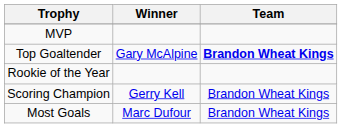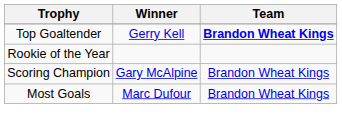- row: MVP
Top Goaltender | Winner: Gary McAlpine -> Gerry Kell
Scoring Champion | Winner: Gerry Kell -> Gary McAlpine
